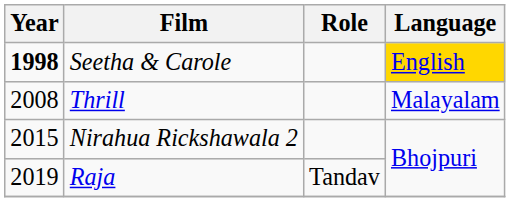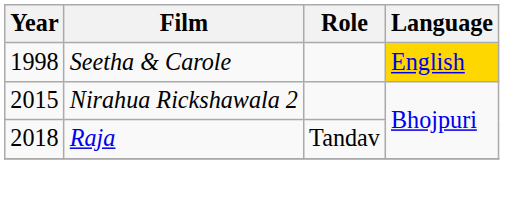Seetha & Carole | Year: bold -> normal
- row: 2008 | Thrill | Malayalam
Raja | Year: 2019 -> 2018
